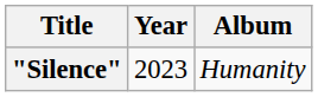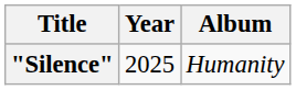"Silence" | Year: 2023 -> 2025
